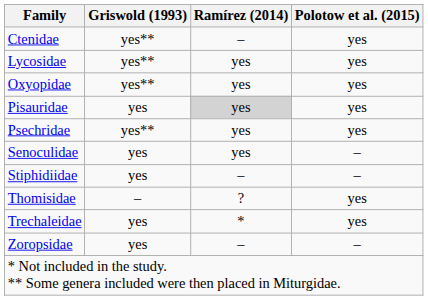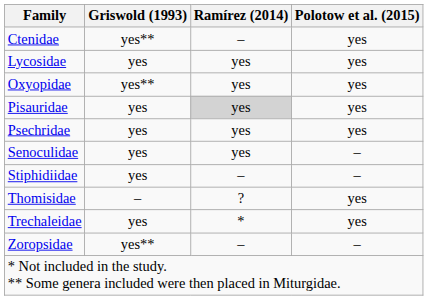Lycosidae | Griswold (1993): yes** -> yes
Psechridae | Griswold (1993): yes** -> yes
Zoropsidae | Griswold (1993): yes -> yes**
